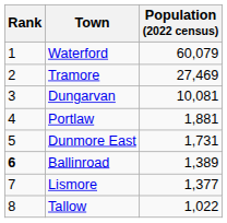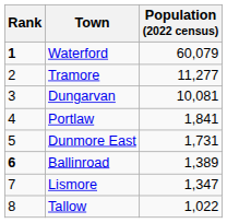Waterford | Rank: normal -> bold
Tramore | Population (2022 census): 27,469 -> 11,277
Portlaw | Population (2022 census): 1,881 -> 1,841
Lismore | Population (2022 census): 1,377 -> 1,347
